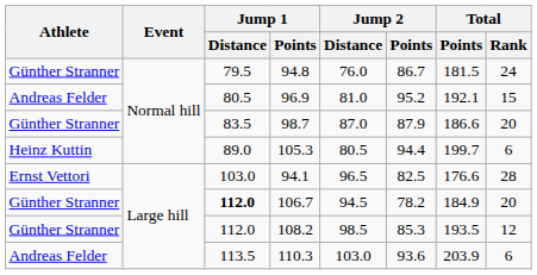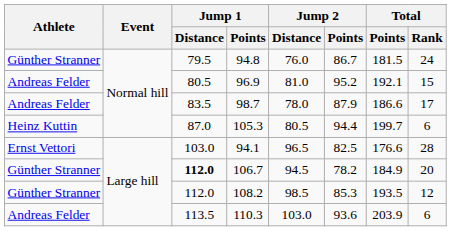98.7 | Athlete: Günther Stranner -> Andreas Felder
98.7 | Jump 2 / Distance: 87.0 -> 78.0
98.7 | Total / Rank: 20 -> 17
105.3 | Jump 1 / Distance: 89.0 -> 87.0
